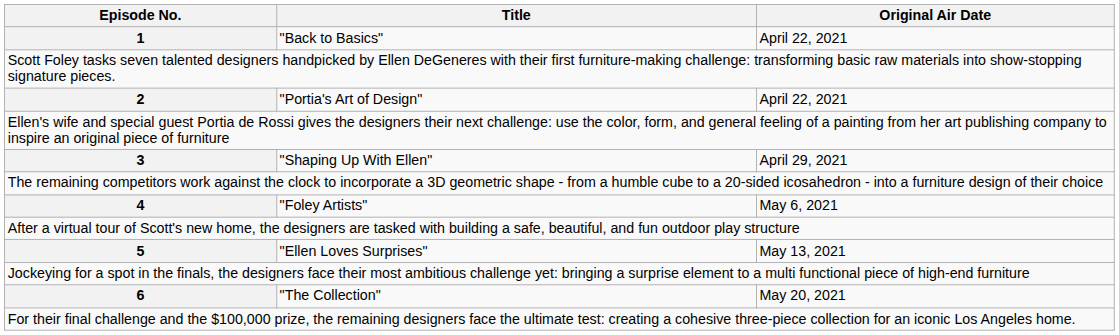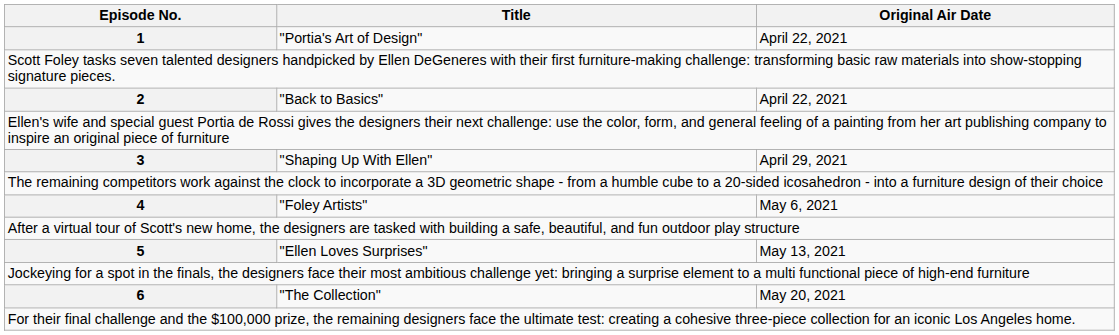1 | Title: "Back to Basics" -> "Portia's Art of Design"
2 | Title: "Portia's Art of Design" -> "Back to Basics"
